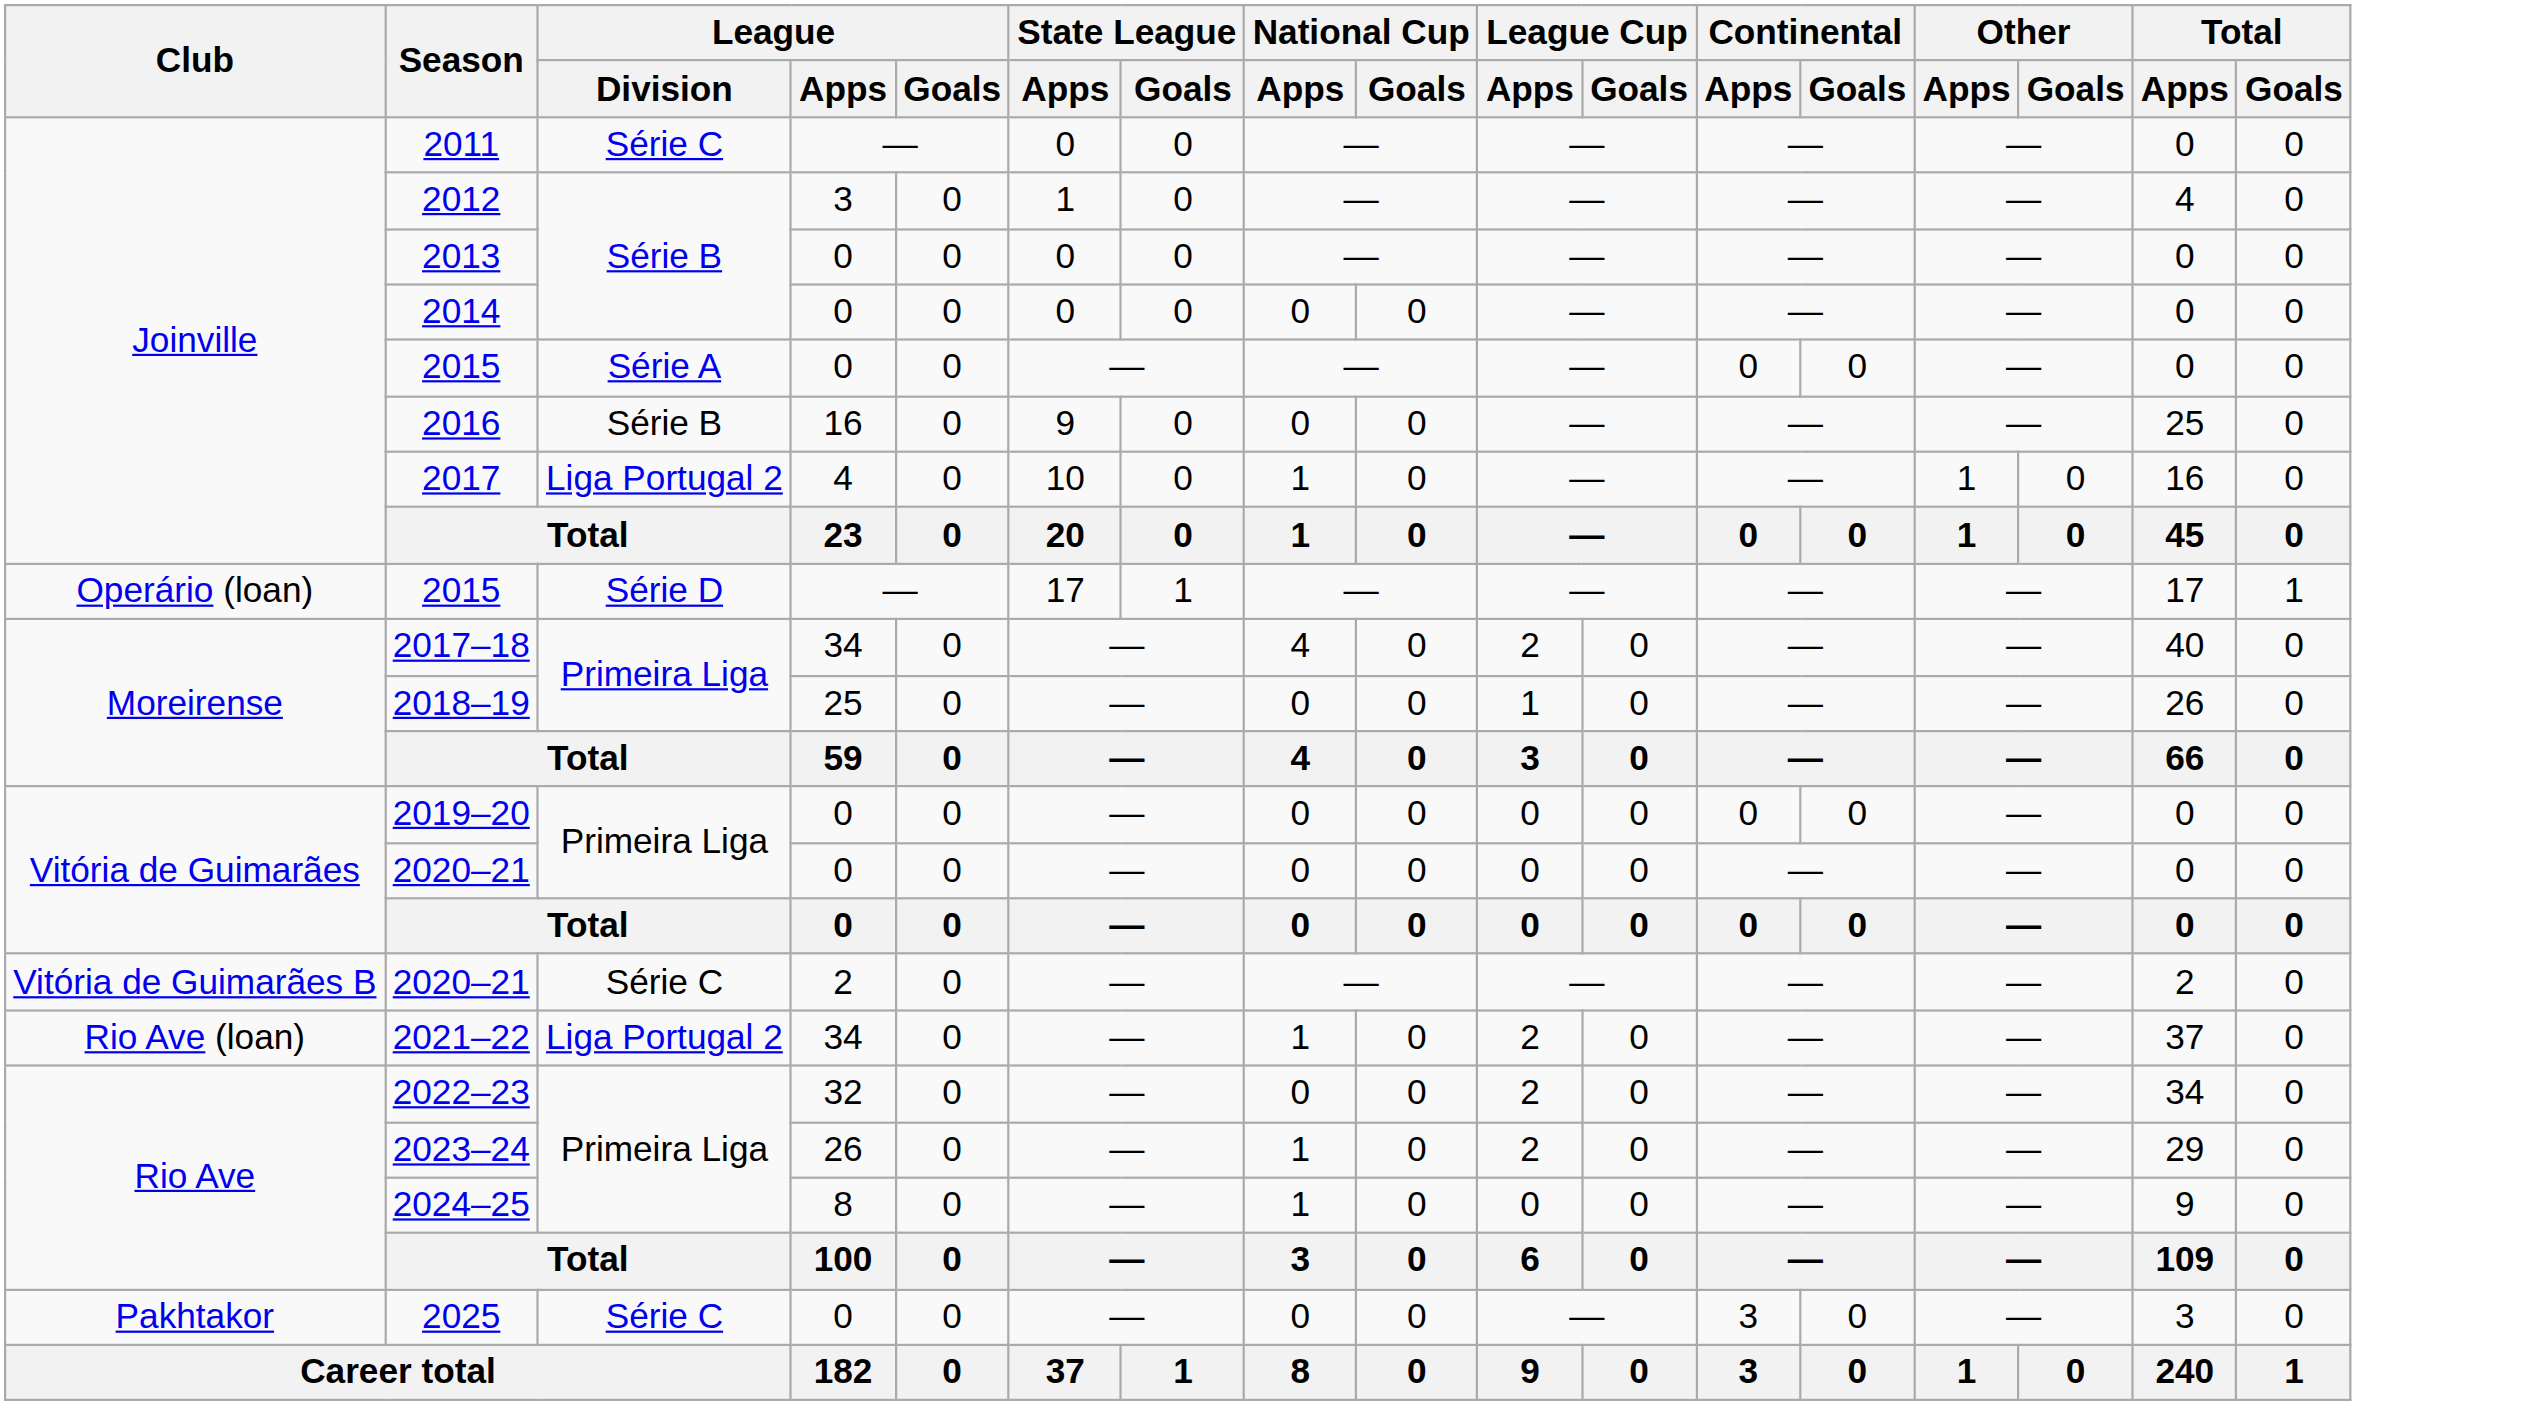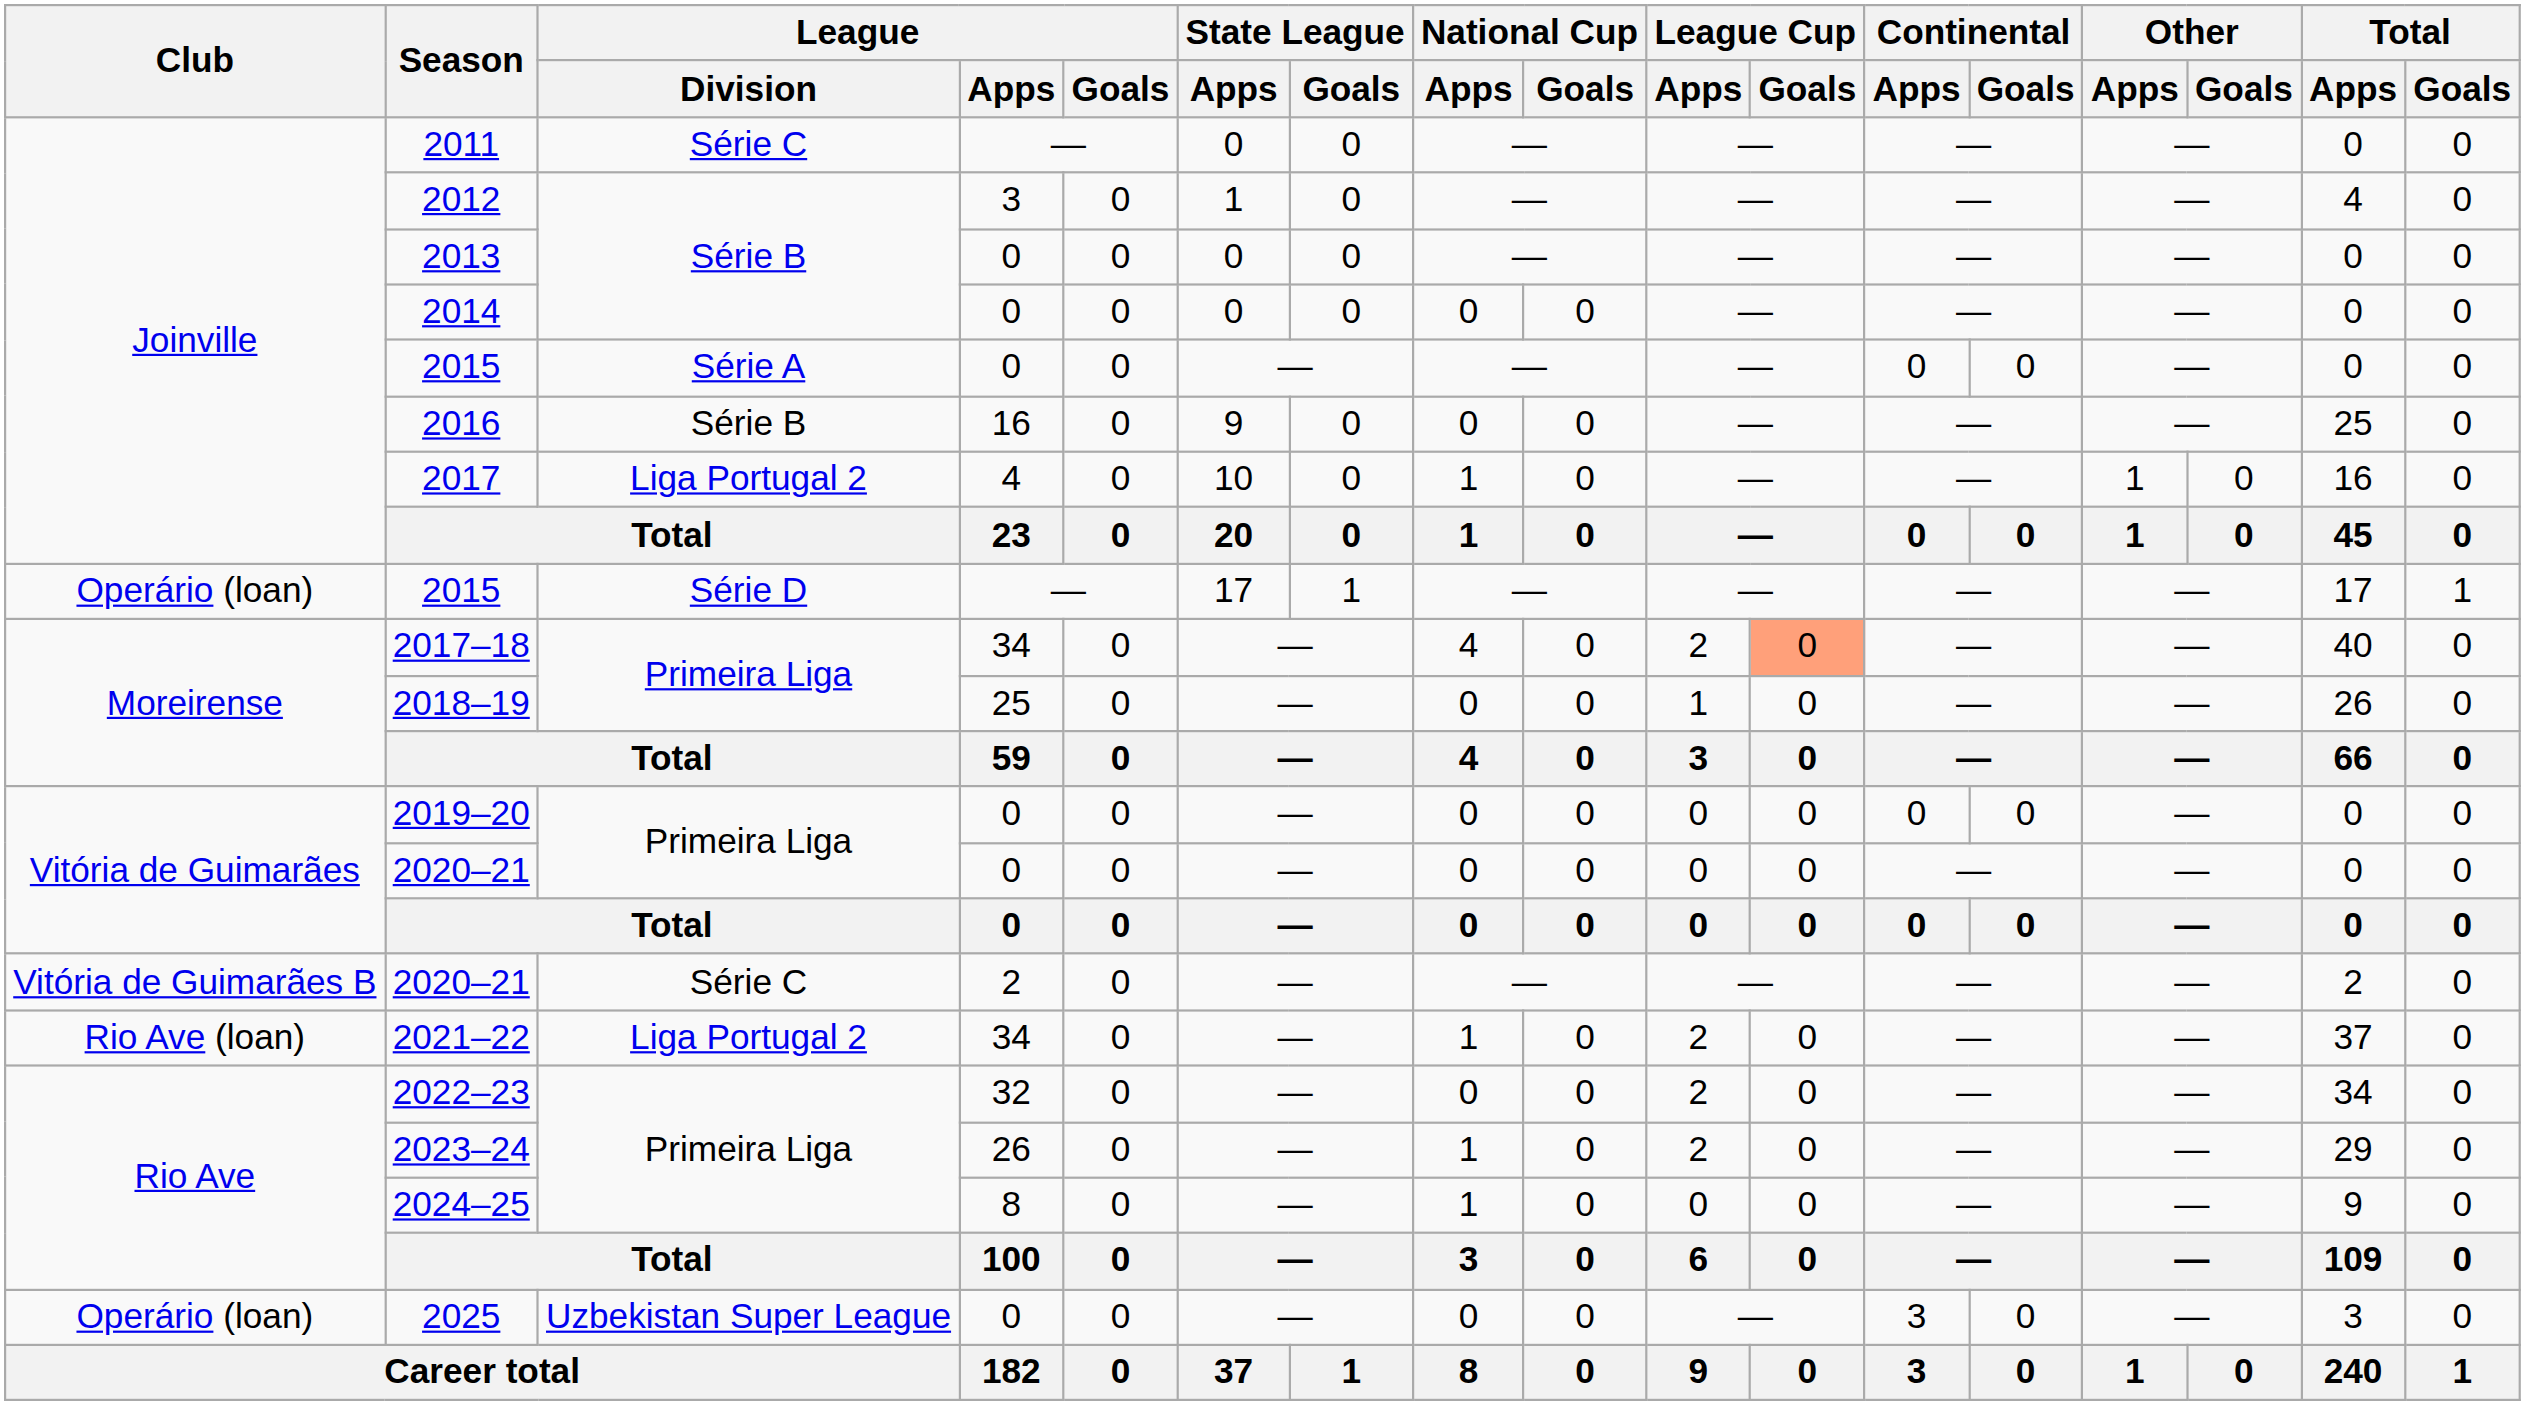2017–18 | League Cup / Goals: no background -> lightsalmon background
2025 | Club: Pakhtakor -> Operário (loan)
2025 | League / Division: Série C -> Uzbekistan Super League
